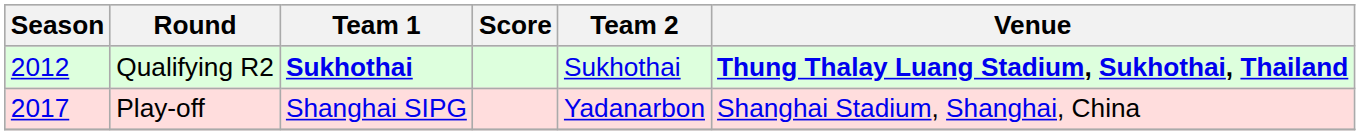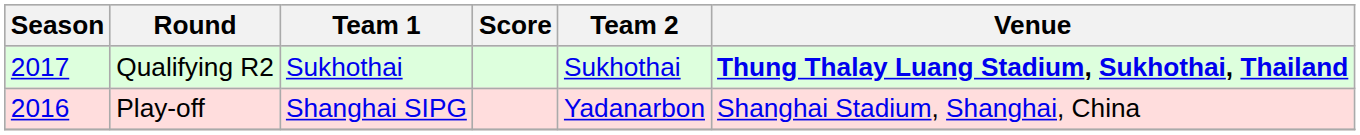Qualifying R2 | Season: 2012 -> 2017
Qualifying R2 | Team 1: bold -> normal
Play-off | Season: 2017 -> 2016
